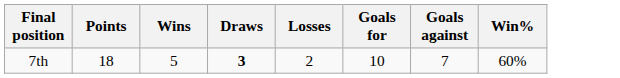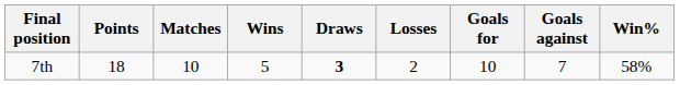+ column: Matches | 10
7th | Win%: 60% -> 58%
